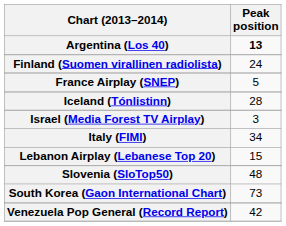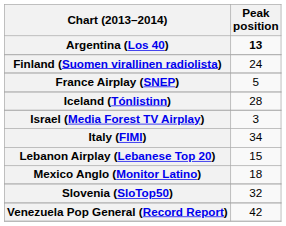+ row: Mexico Anglo (Monitor Latino) | 18
Slovenia (SloTop50) | Peak position: 48 -> 32
- row: South Korea (Gaon International Chart) | 73
